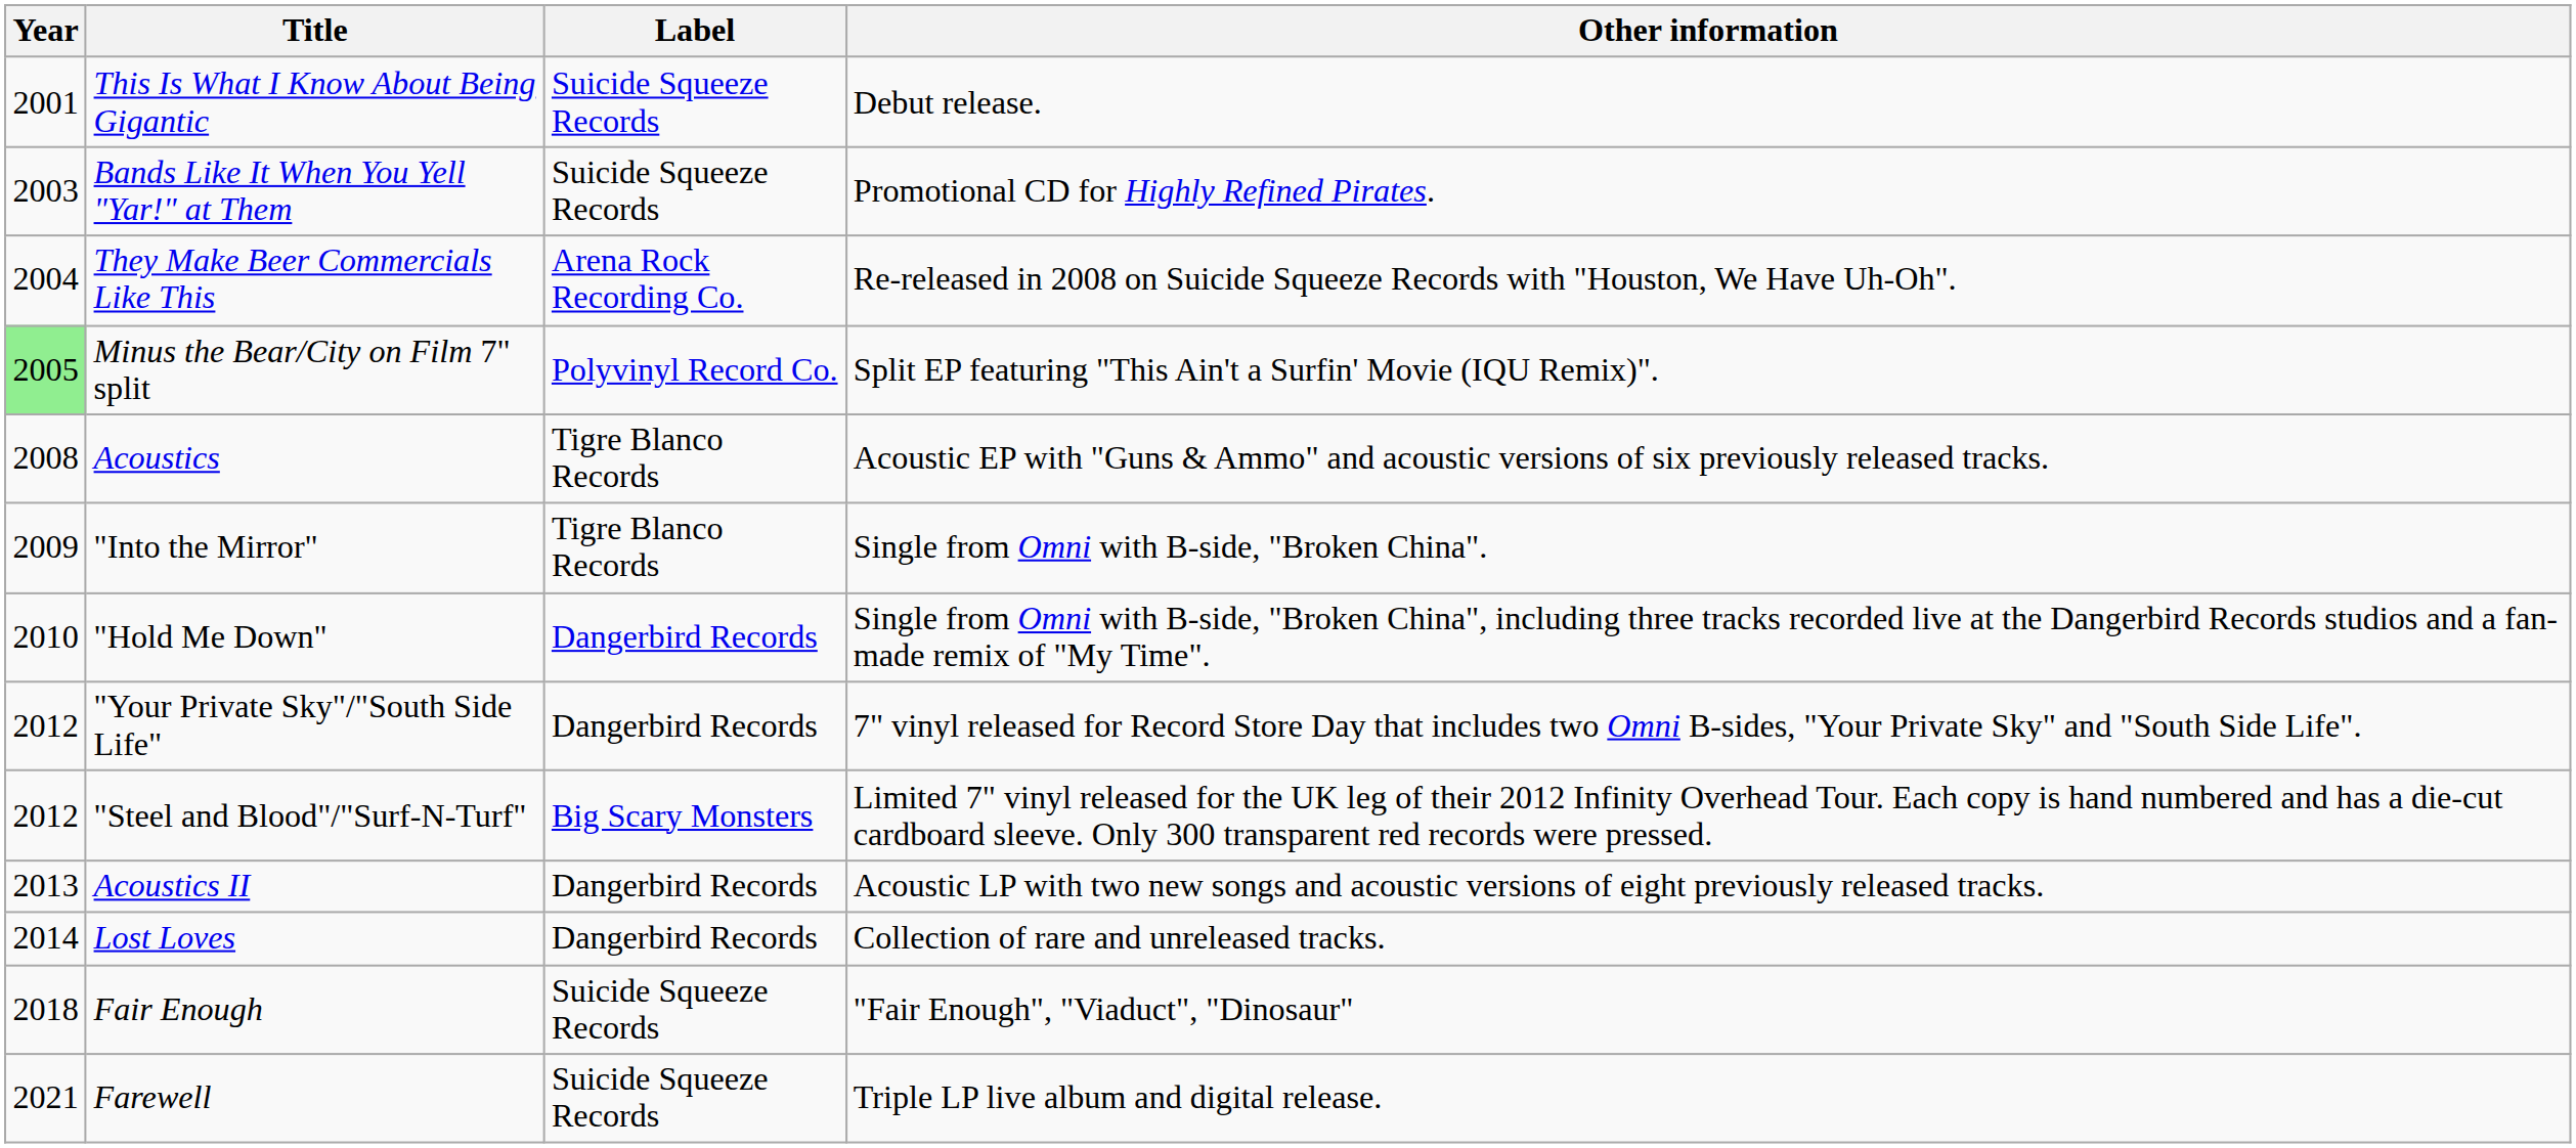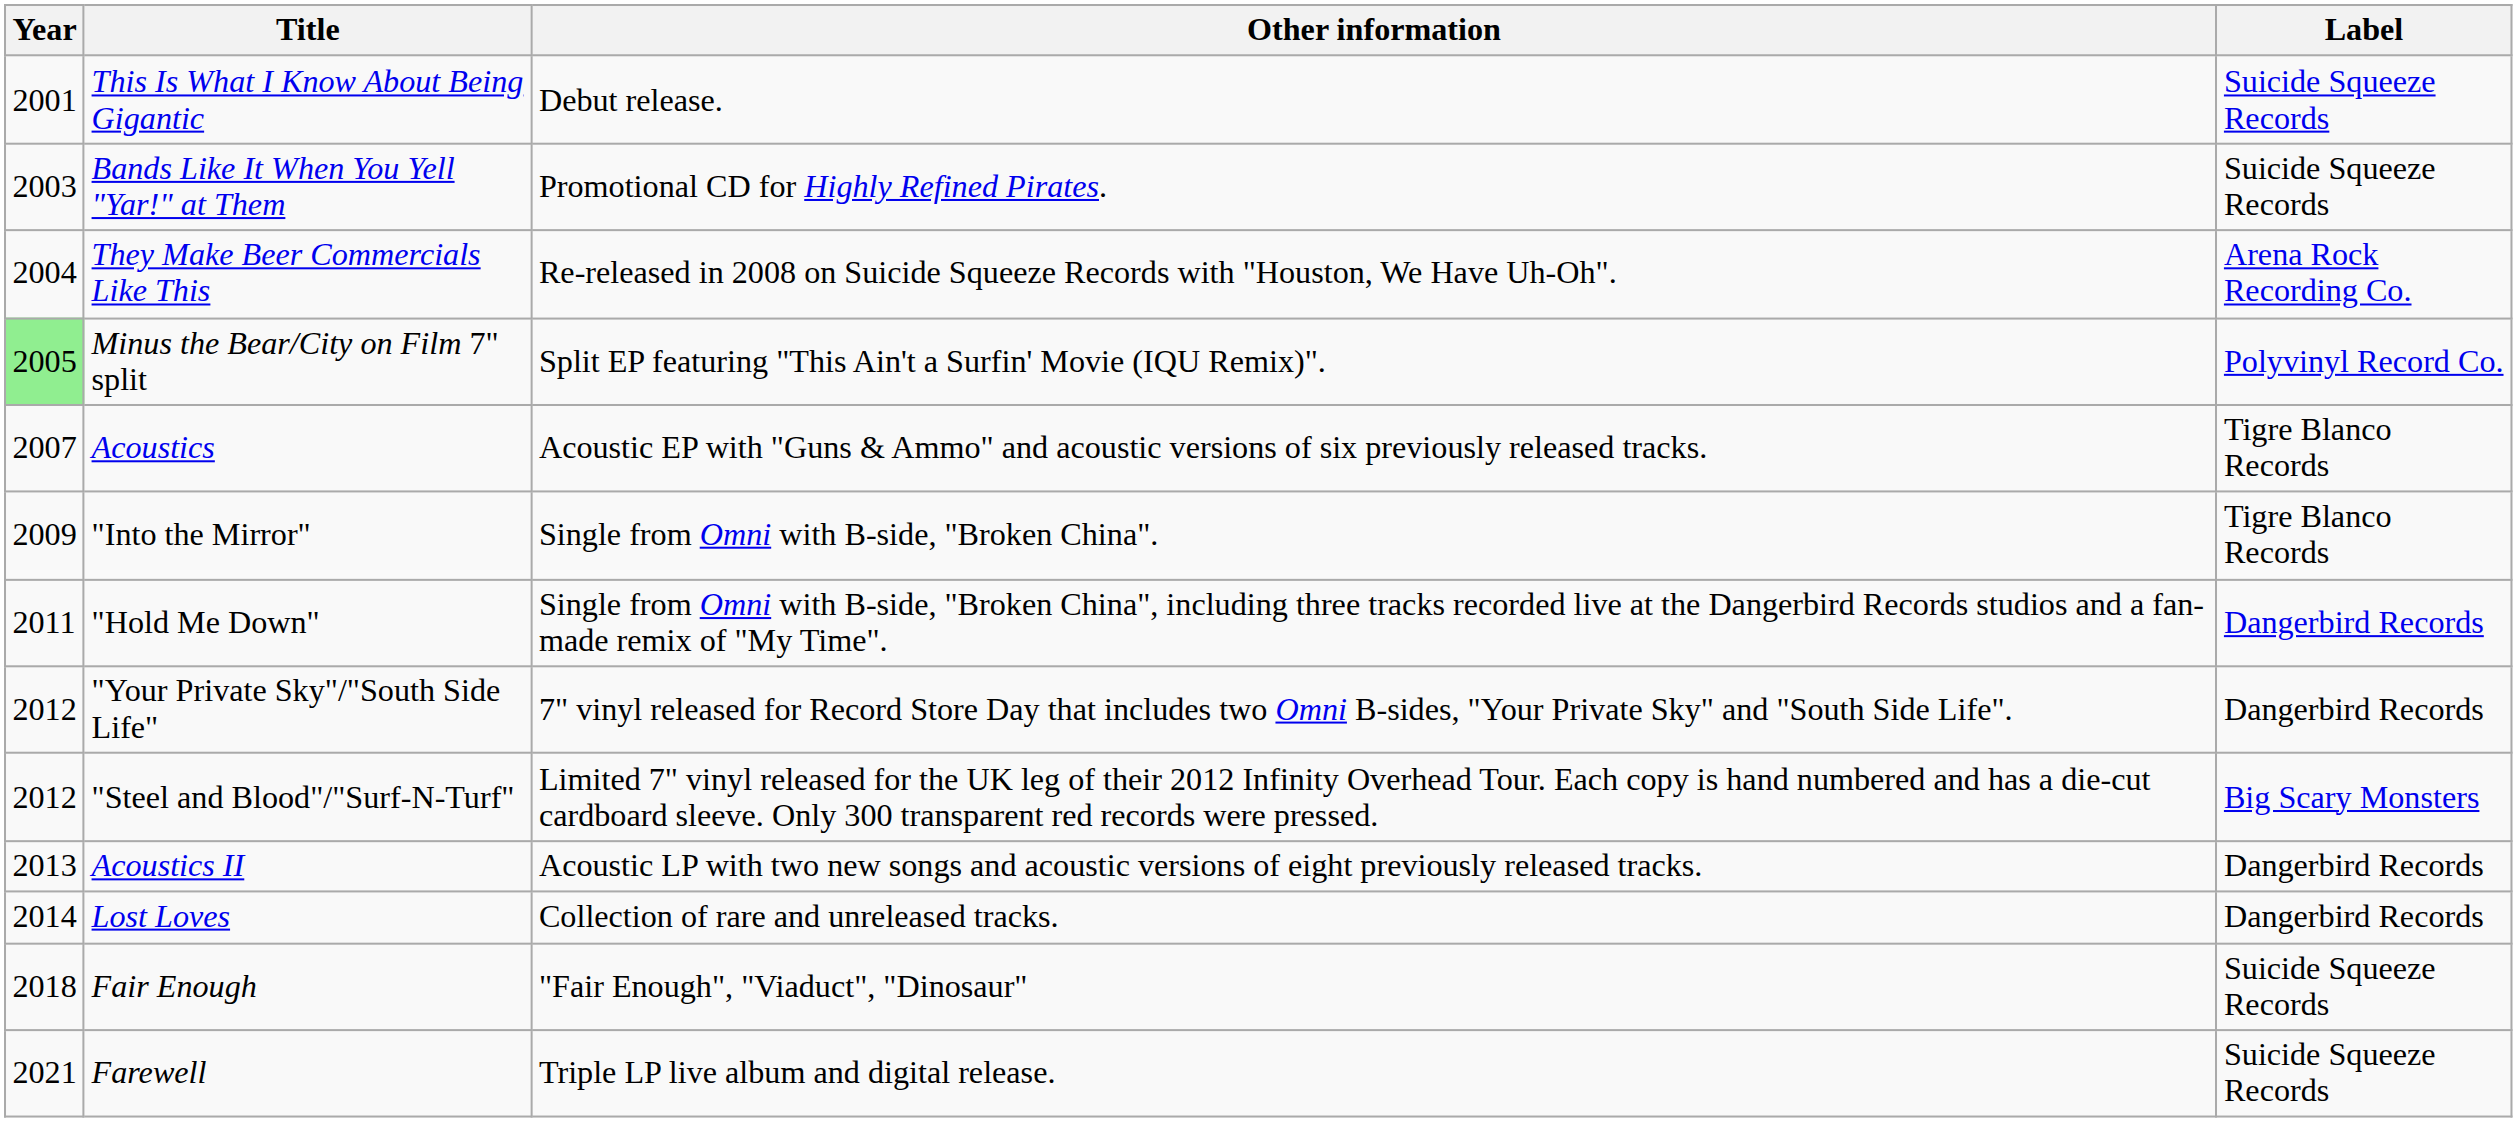columns swapped: Label <-> Other information
Acoustics | Year: 2008 -> 2007
"Hold Me Down" | Year: 2010 -> 2011
